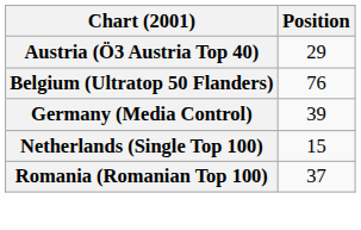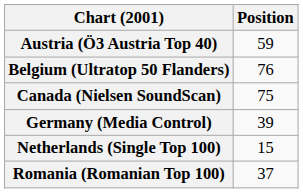Austria (Ö3 Austria Top 40) | Position: 29 -> 59
+ row: Canada (Nielsen SoundScan) | 75
